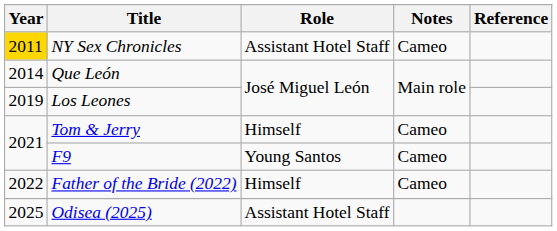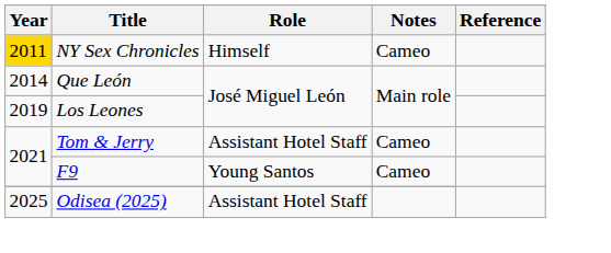NY Sex Chronicles | Role: Assistant Hotel Staff -> Himself
Tom & Jerry | Role: Himself -> Assistant Hotel Staff
- row: 2022 | Father of the Bride (2022) | Himself | Cameo
